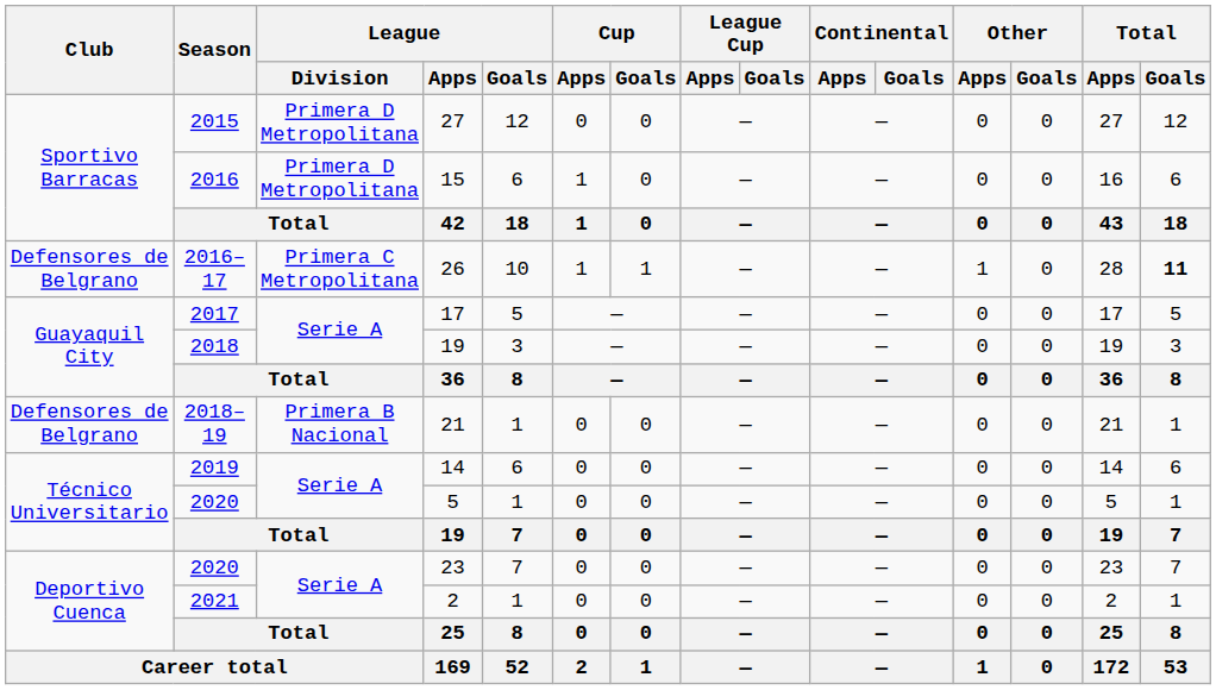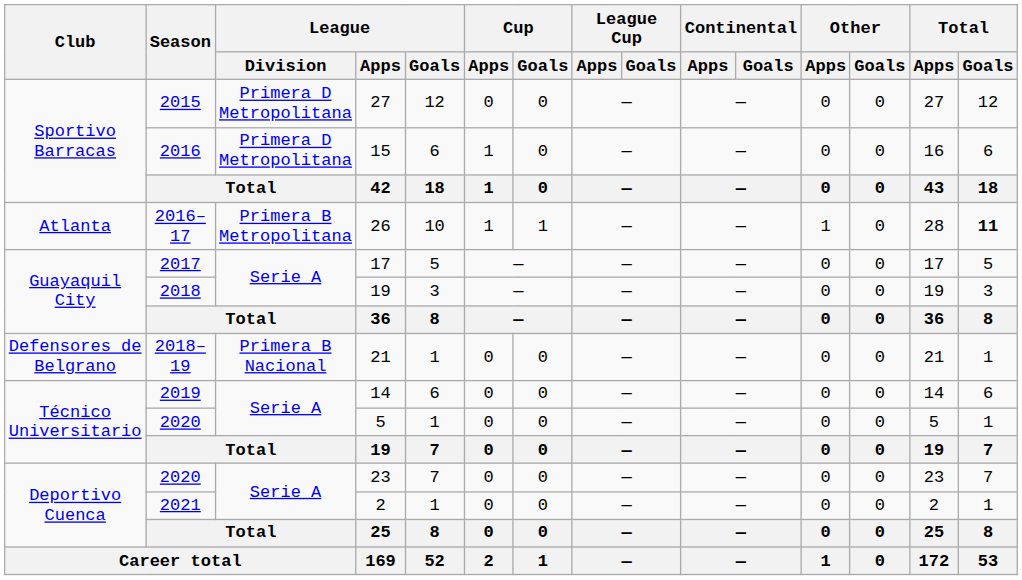26 | Club: Defensores de Belgrano -> Atlanta
26 | League / Division: Primera C Metropolitana -> Primera B Metropolitana
